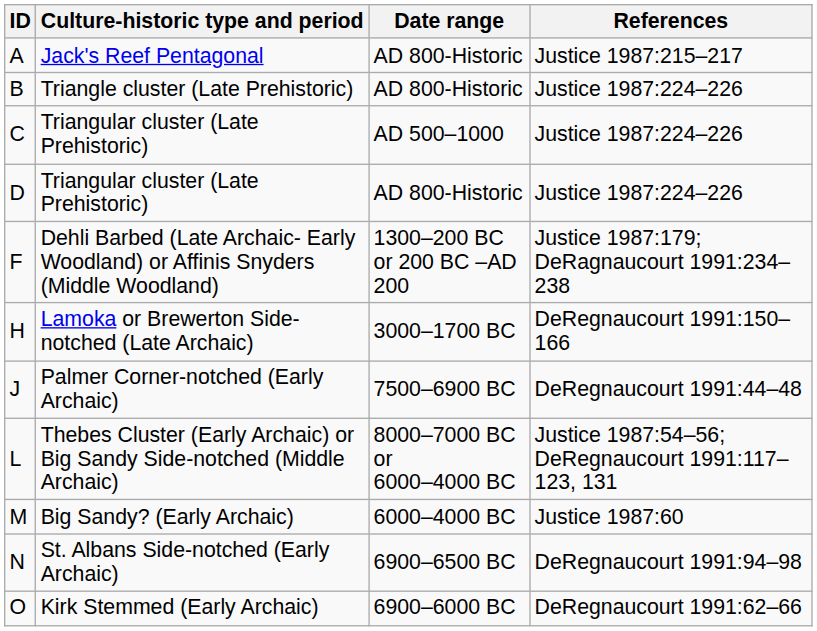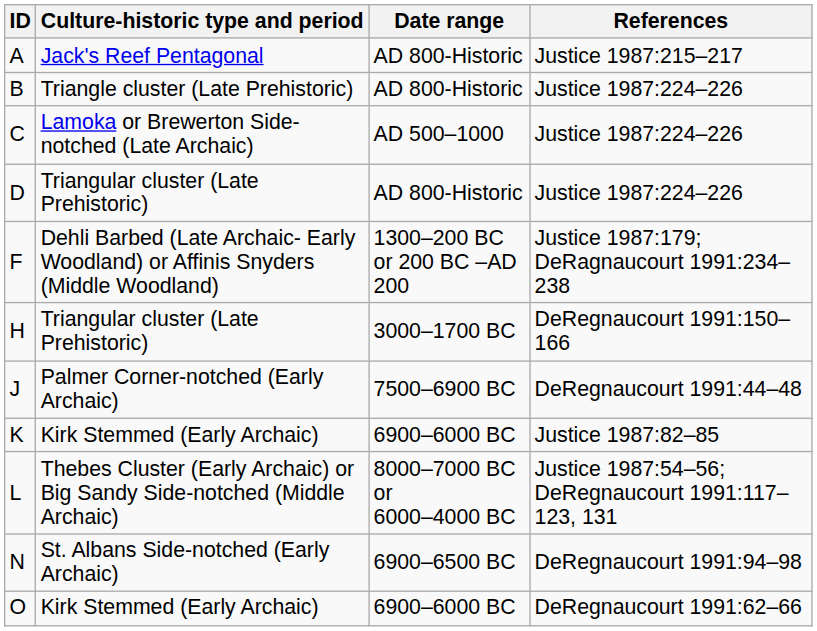C | Culture-historic type and period: Triangular cluster (Late Prehistoric) -> Lamoka or Brewerton Side-notched (Late Archaic)
H | Culture-historic type and period: Lamoka or Brewerton Side-notched (Late Archaic) -> Triangular cluster (Late Prehistoric)
+ row: K | Kirk Stemmed (Early Archaic) | 6900–6000 BC | Justice 1987:82–85
- row: M | Big Sandy? (Early Archaic) | 6000–4000 BC | Justice 1987:60
